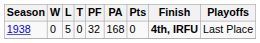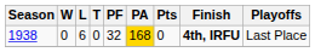1938 | L: 5 -> 6
1938 | PA: no background -> gold background
